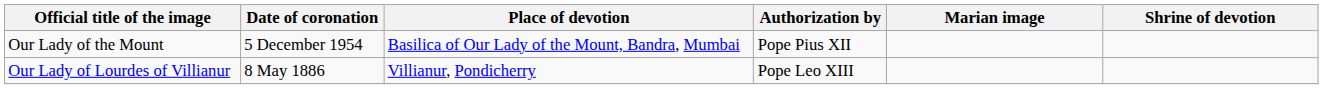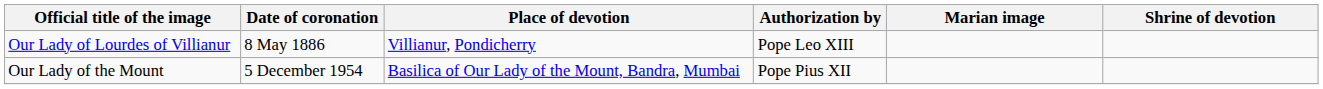rows swapped: Our Lady of Lourdes of Villianur <-> Our Lady of the Mount
